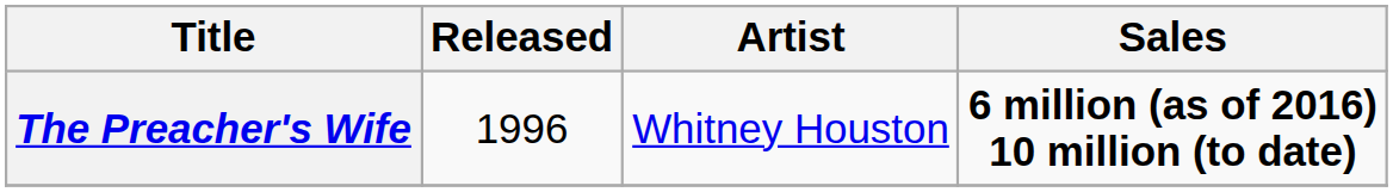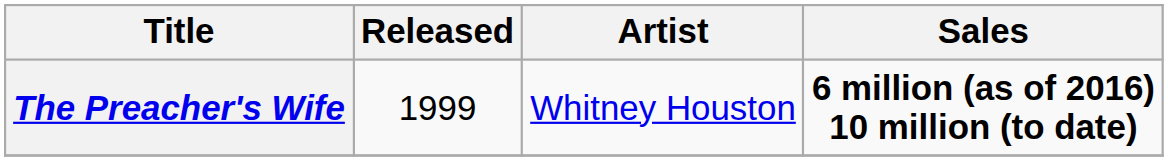The Preacher's Wife | Released: 1996 -> 1999
